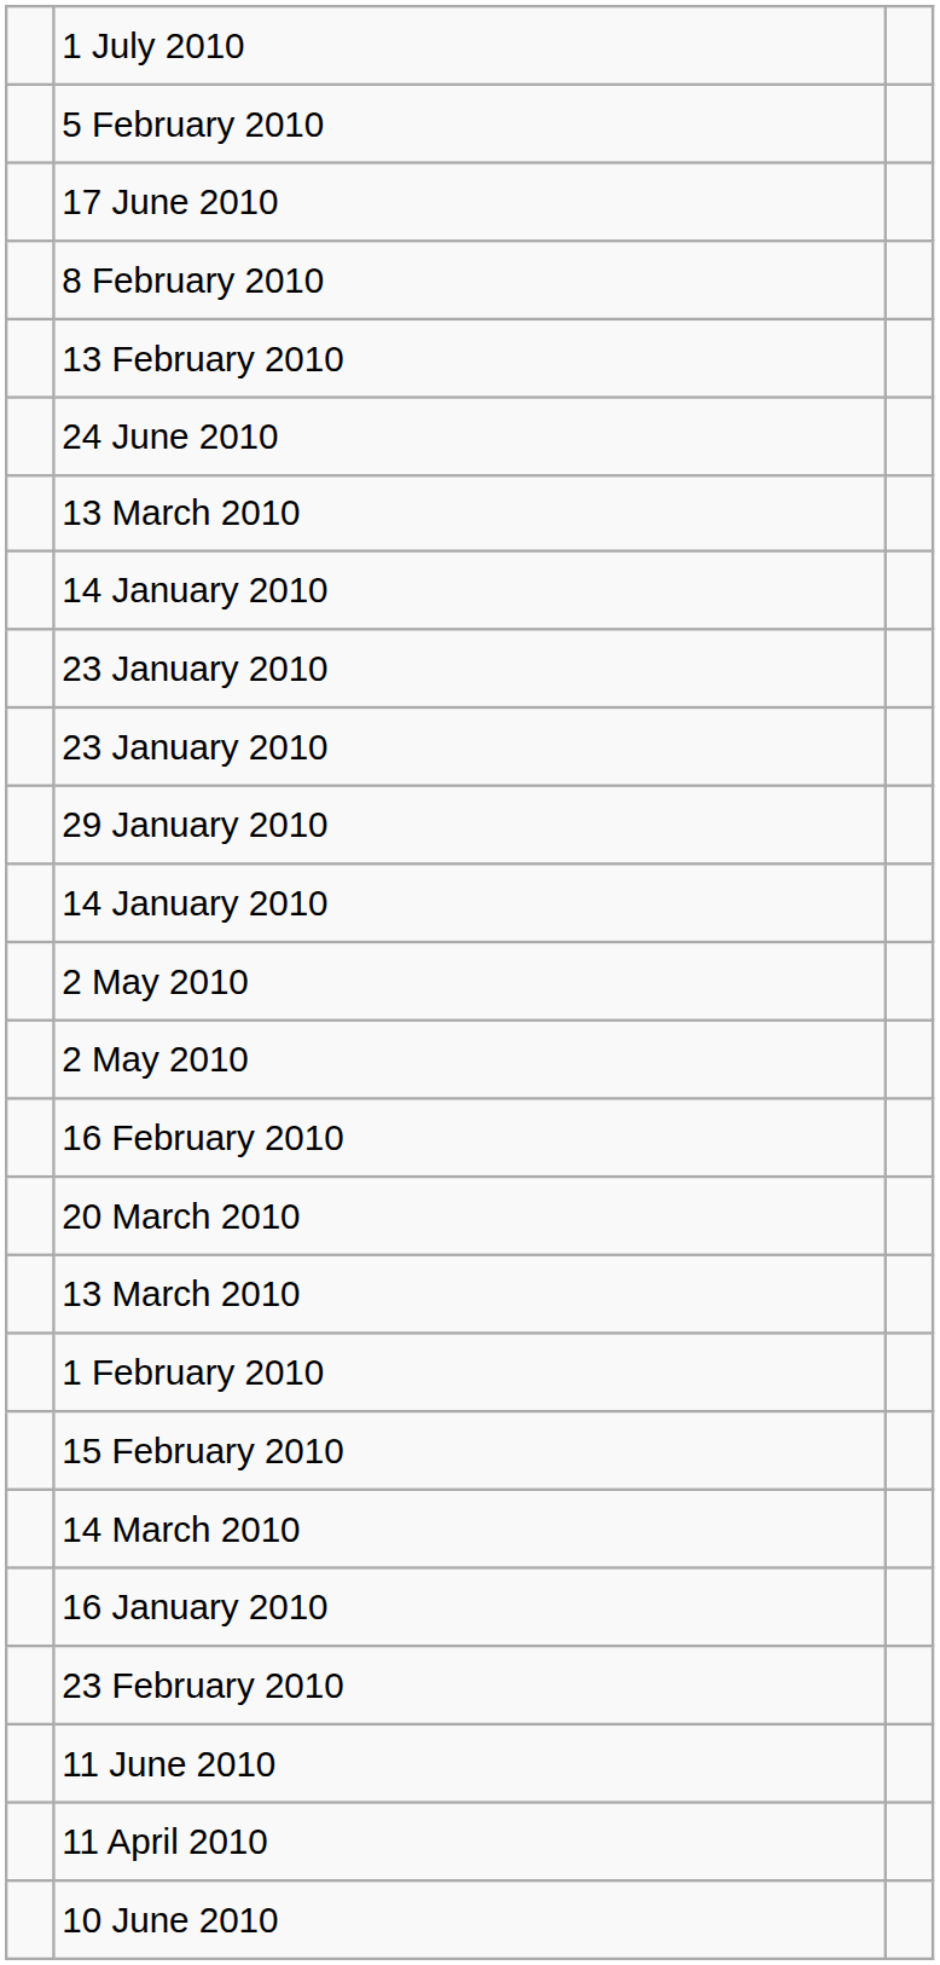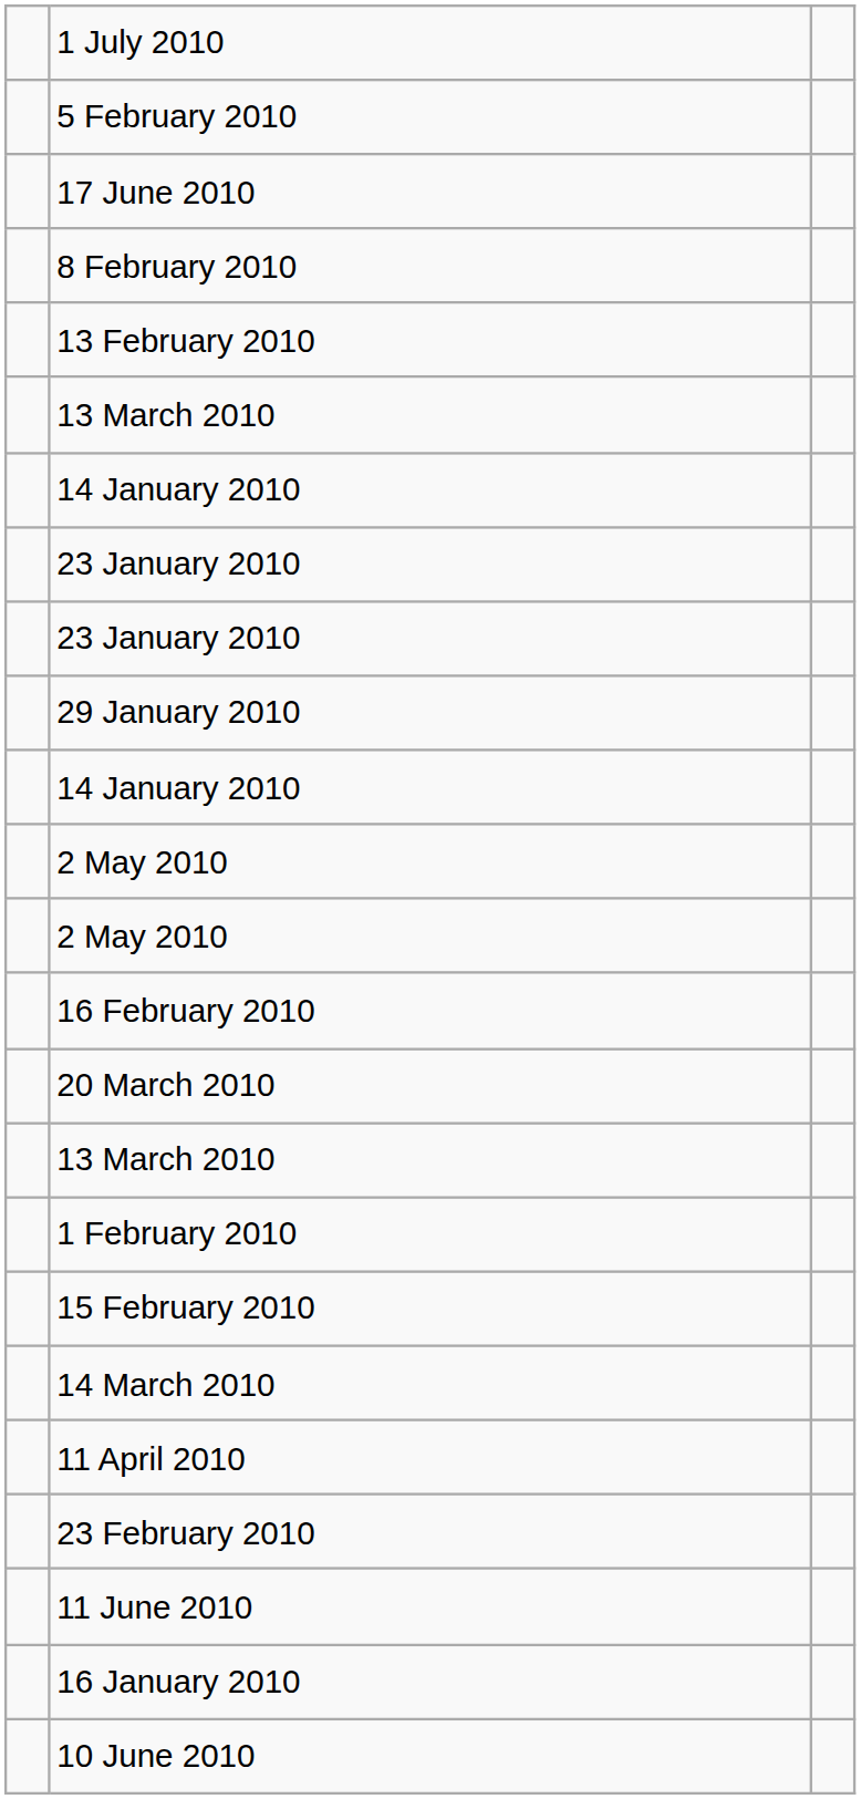- row: 24 June 2010
rows swapped: 16 January 2010 <-> 11 April 2010
